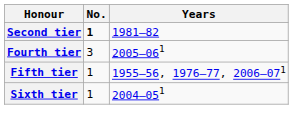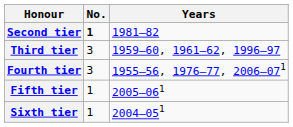+ row: Third tier | 3 | 1959–60, 1961–62, 1996–97
Fourth tier | Years: 2005–061 -> 1955–56, 1976–77, 2006–071
Fifth tier | Years: 1955–56, 1976–77, 2006–071 -> 2005–061
